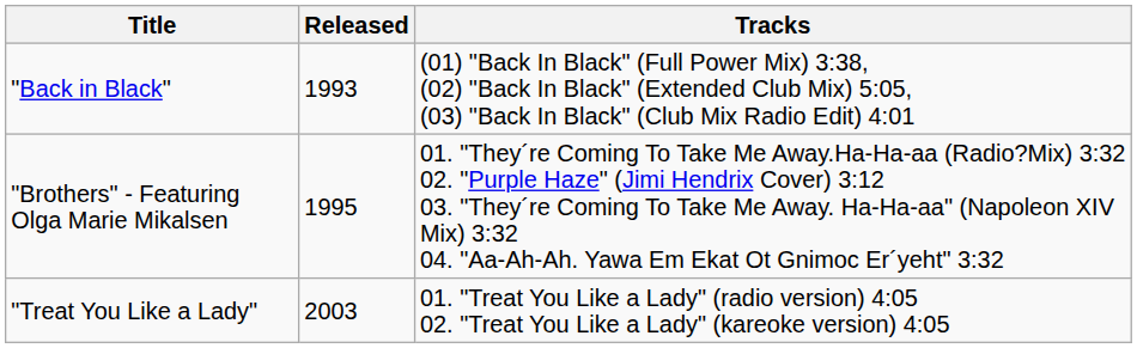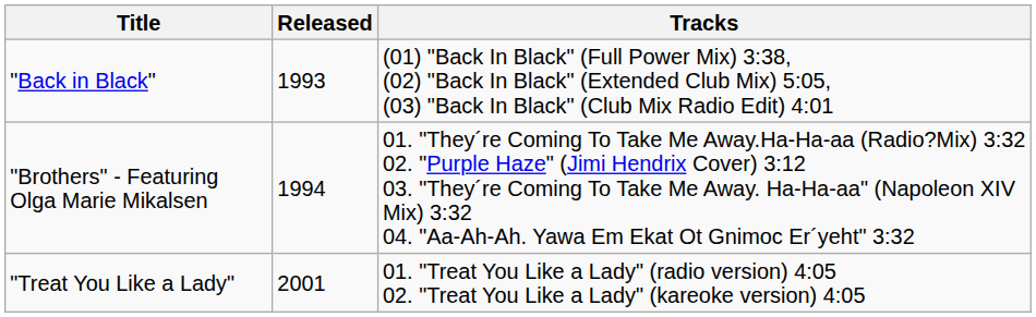"Brothers" - Featuring Olga Marie Mikalsen | Released: 1995 -> 1994
"Treat You Like a Lady" | Released: 2003 -> 2001
